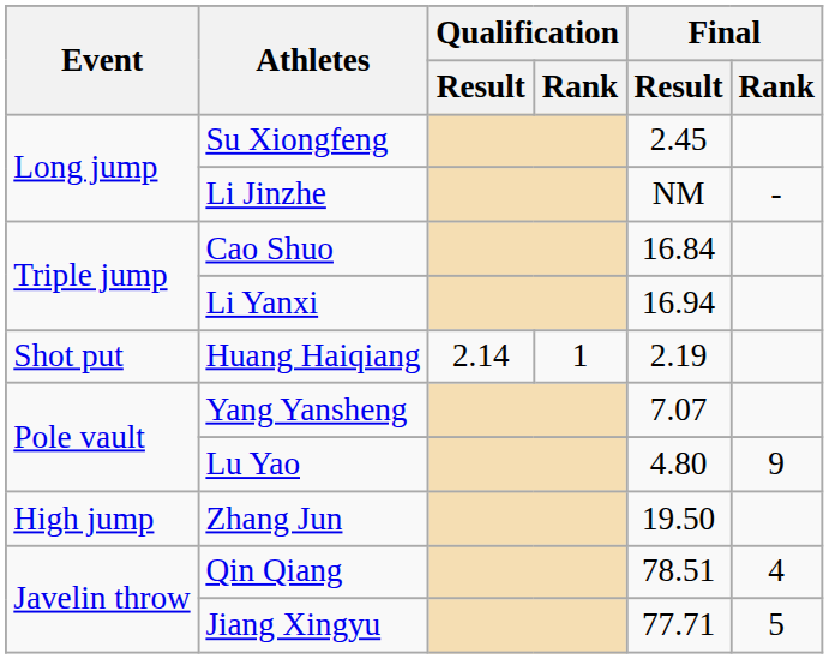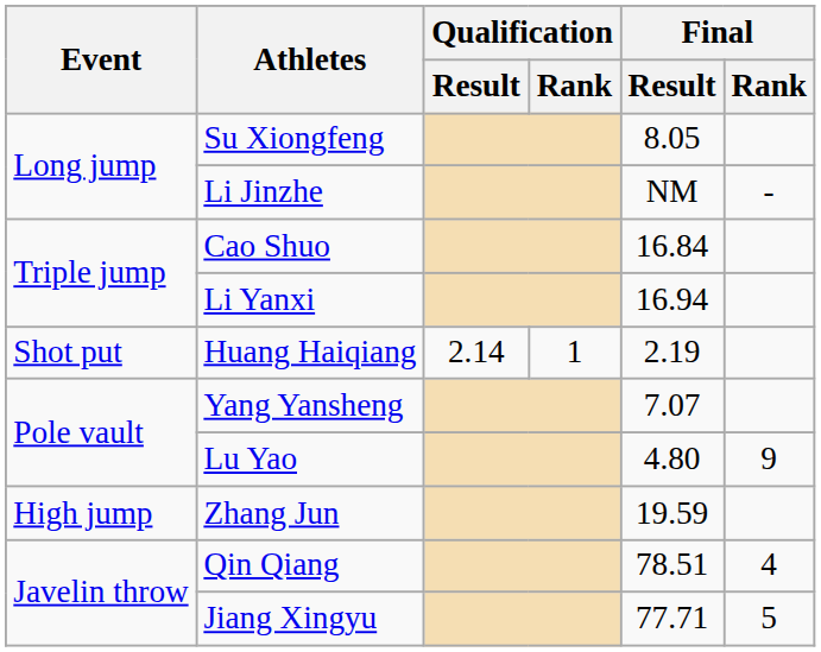Su Xiongfeng | Final / Result: 2.45 -> 8.05
Zhang Jun | Final / Result: 19.50 -> 19.59
